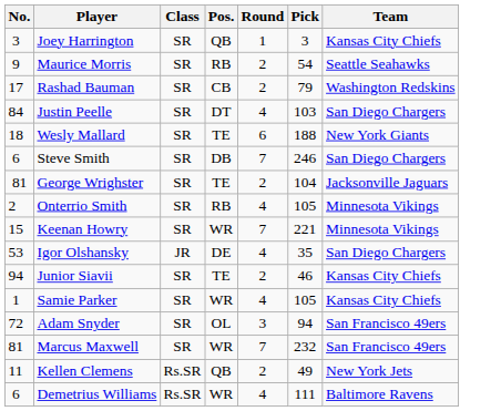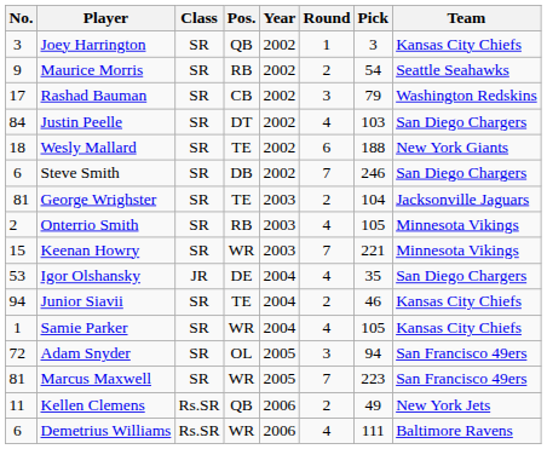+ column: Year | 2002 | 2002 | 2002 | 2002 | 2002 | 2002 | 2003 | 2003 | 2003 | 2004 | 2004 | 2004 | 2005 | 2005 | 2006 | 2006
Rashad Bauman | Round: 2 -> 3
Marcus Maxwell | Pick: 232 -> 223
